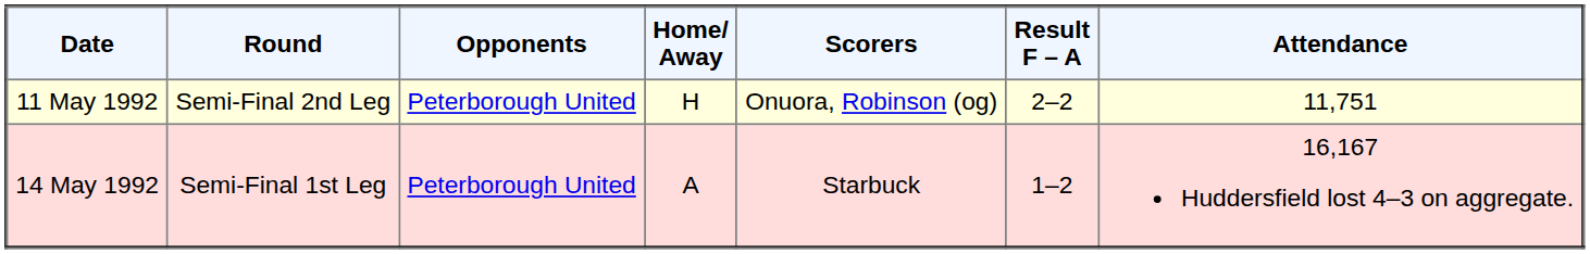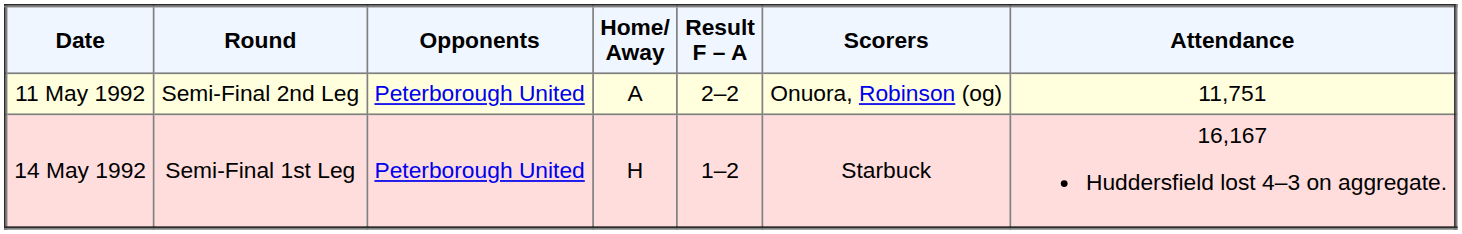columns swapped: Result F – A <-> Scorers
11 May 1992 | Home/ Away: H -> A
14 May 1992 | Home/ Away: A -> H
